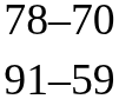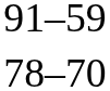rows swapped: 78–70 <-> 91–59
